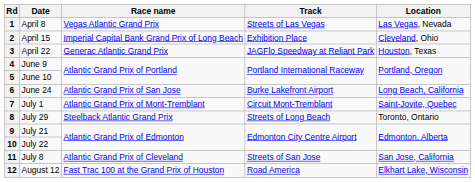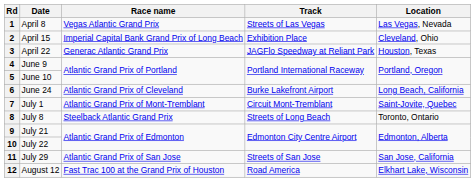6 | Race name: Atlantic Grand Prix of San Jose -> Atlantic Grand Prix of Cleveland
8 | Date: July 29 -> July 8
11 | Date: July 8 -> July 29
11 | Race name: Atlantic Grand Prix of Cleveland -> Atlantic Grand Prix of San Jose
